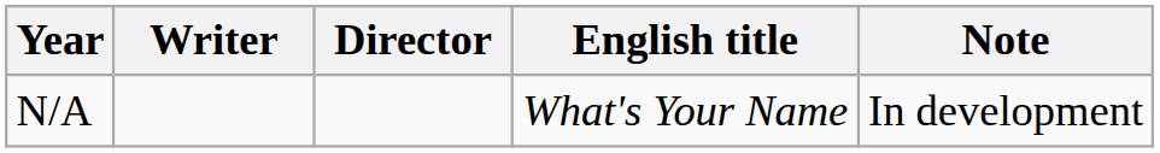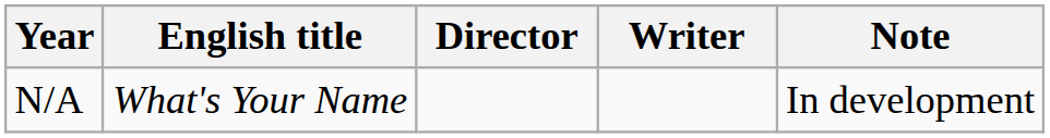columns swapped: English title <-> Writer
